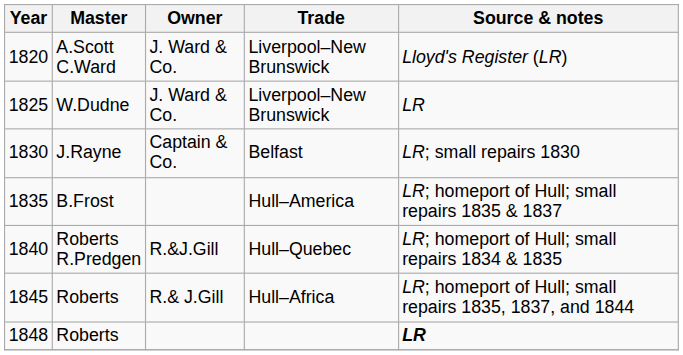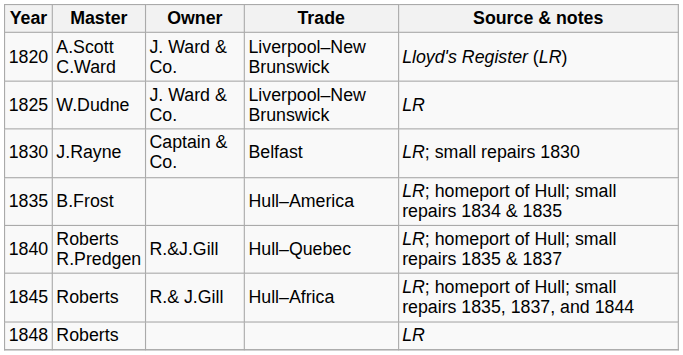1835 | Source & notes: LR; homeport of Hull; small repairs 1835 & 1837 -> LR; homeport of Hull; small repairs 1834 & 1835
1840 | Source & notes: LR; homeport of Hull; small repairs 1834 & 1835 -> LR; homeport of Hull; small repairs 1835 & 1837
1848 | Source & notes: bold -> normal
